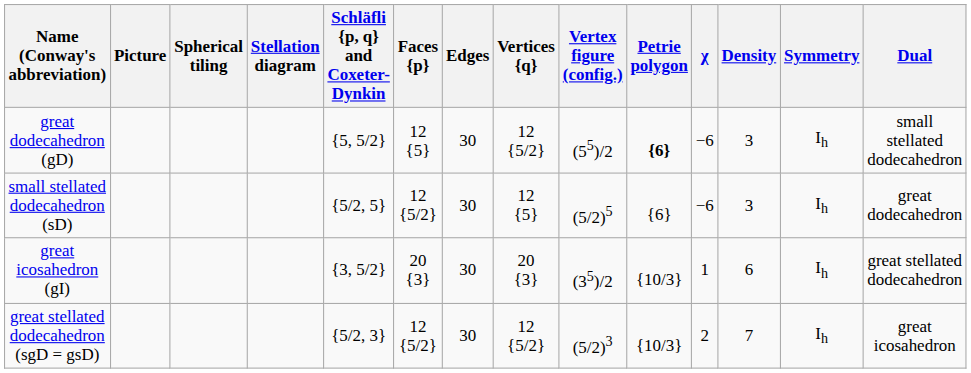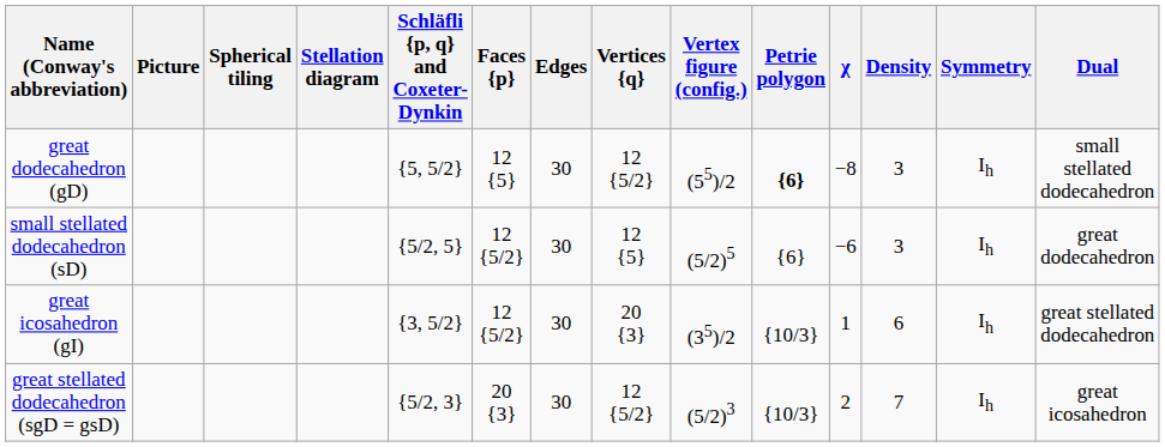great dodecahedron (gD) | χ: −6 -> −8
great icosahedron (gI) | Faces {p}: 20 {3} -> 12 {5/2}
great stellated dodecahedron (sgD = gsD) | Faces {p}: 12 {5/2} -> 20 {3}
